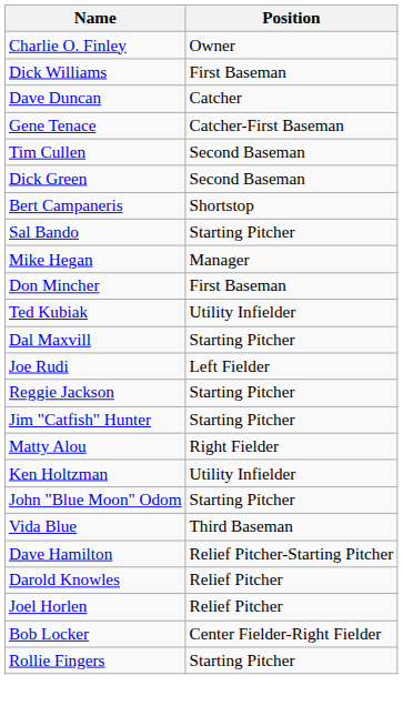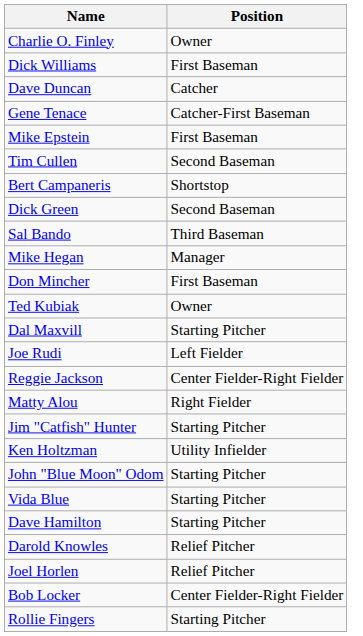+ row: Mike Epstein | First Baseman
rows swapped: Dick Green <-> Bert Campaneris
Sal Bando | Position: Starting Pitcher -> Third Baseman
Ted Kubiak | Position: Utility Infielder -> Owner
Reggie Jackson | Position: Starting Pitcher -> Center Fielder-Right Fielder
rows swapped: Matty Alou <-> Jim "Catfish" Hunter
Vida Blue | Position: Third Baseman -> Starting Pitcher
Dave Hamilton | Position: Relief Pitcher-Starting Pitcher -> Starting Pitcher
